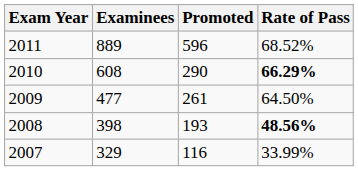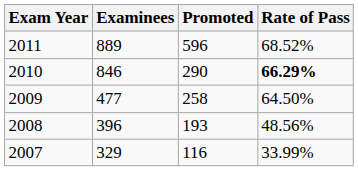2010 | Examinees: 608 -> 846
2009 | Promoted: 261 -> 258
2008 | Examinees: 398 -> 396
2008 | Rate of Pass: bold -> normal
